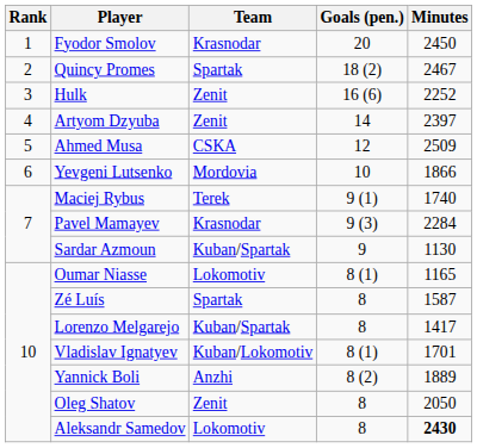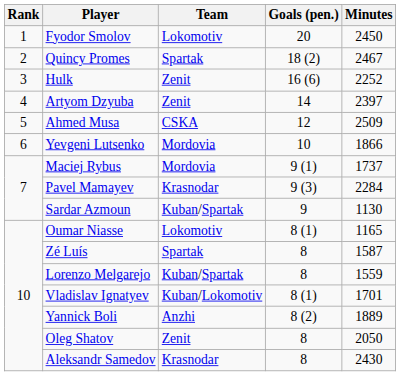Fyodor Smolov | Team: Krasnodar -> Lokomotiv
Maciej Rybus | Team: Terek -> Mordovia
Maciej Rybus | Minutes: 1740 -> 1737
Lorenzo Melgarejo | Minutes: 1417 -> 1559
Aleksandr Samedov | Team: Lokomotiv -> Krasnodar
Aleksandr Samedov | Minutes: bold -> normal
